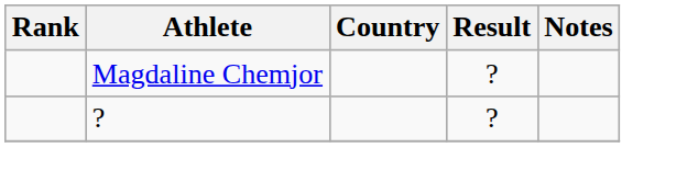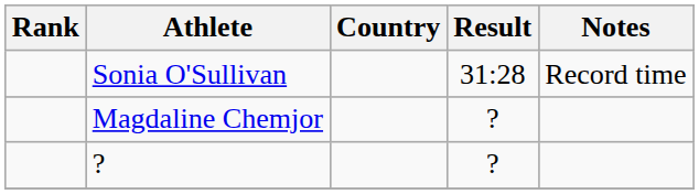+ row: Sonia O'Sullivan | 31:28 | Record time
